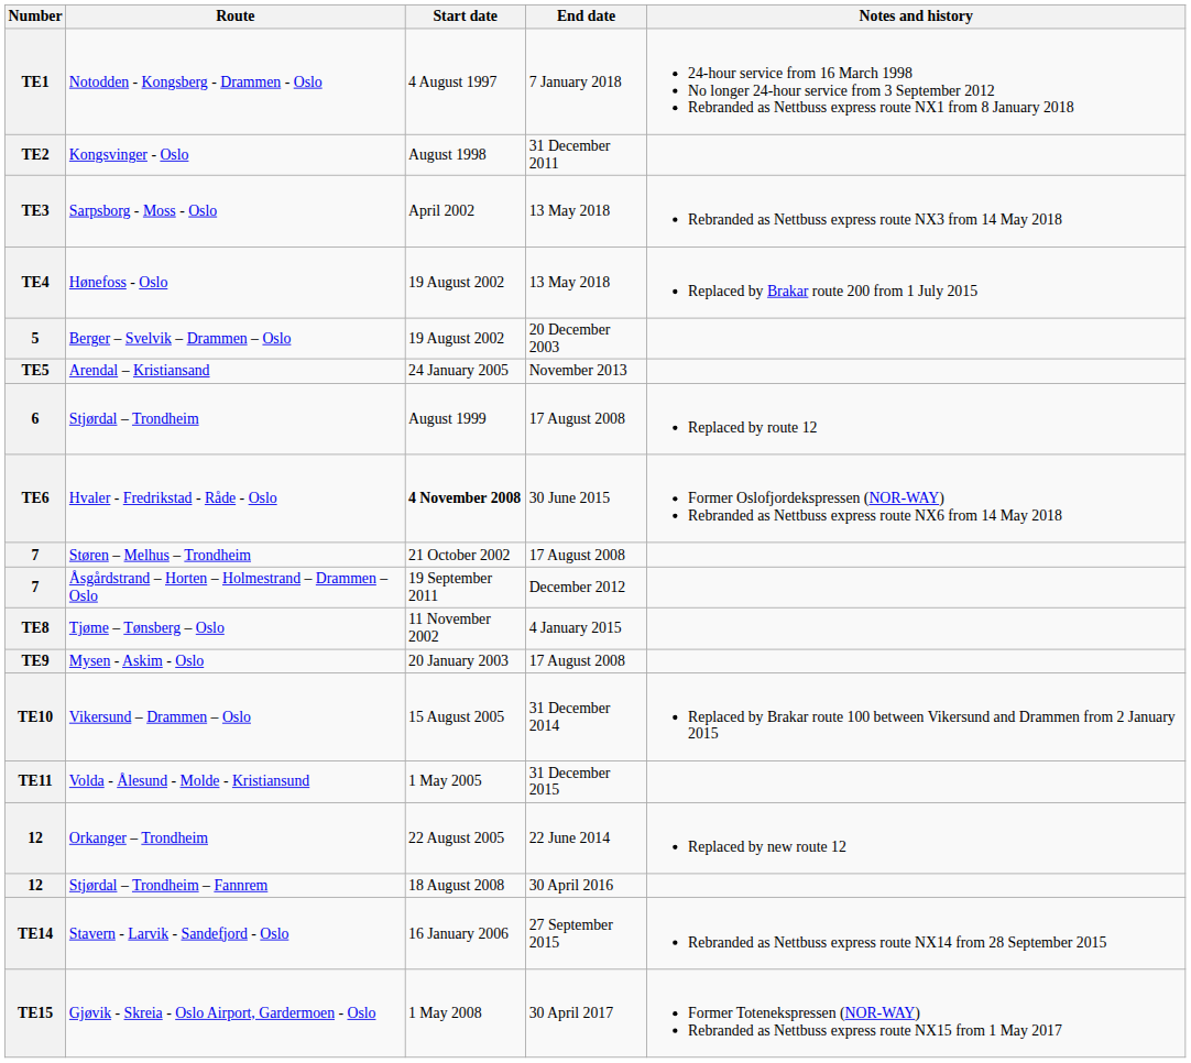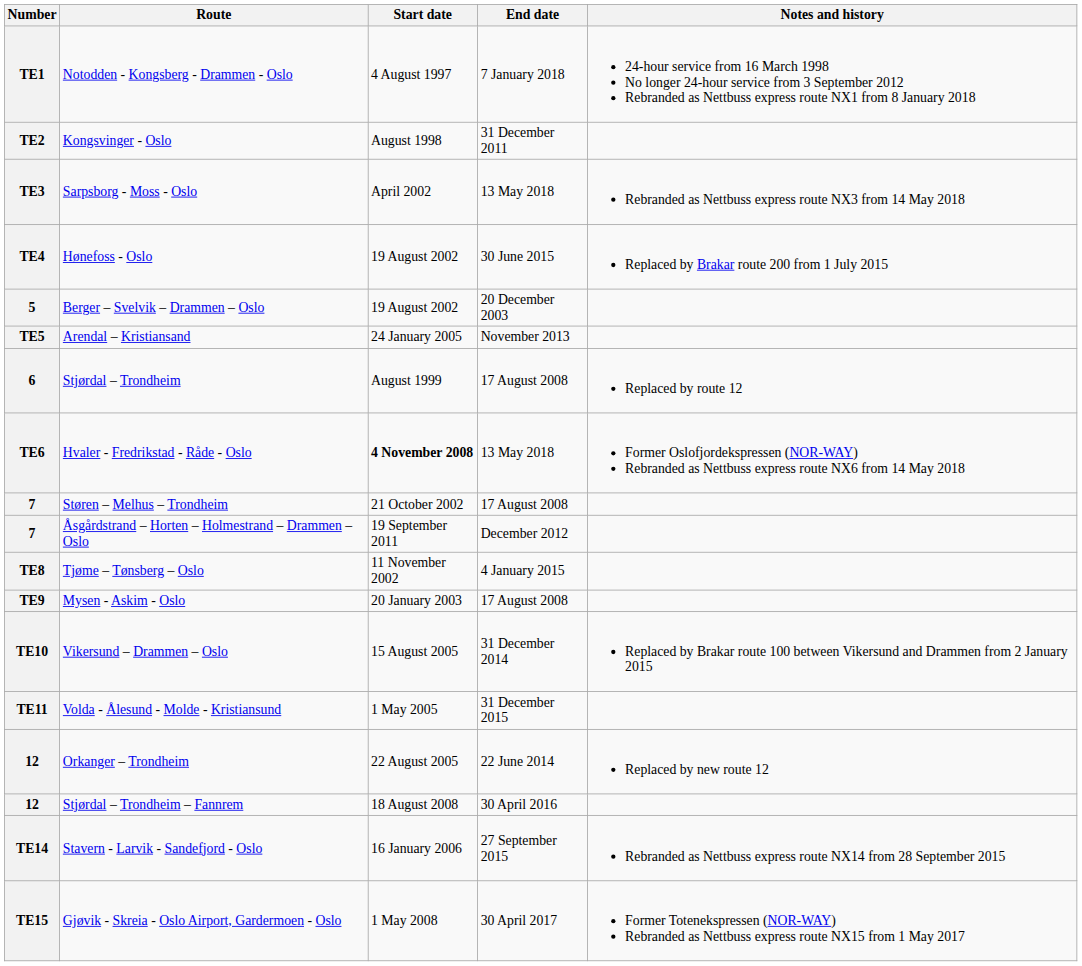Hønefoss - Oslo | End date: 13 May 2018 -> 30 June 2015
Hvaler - Fredrikstad - Råde - Oslo | End date: 30 June 2015 -> 13 May 2018
